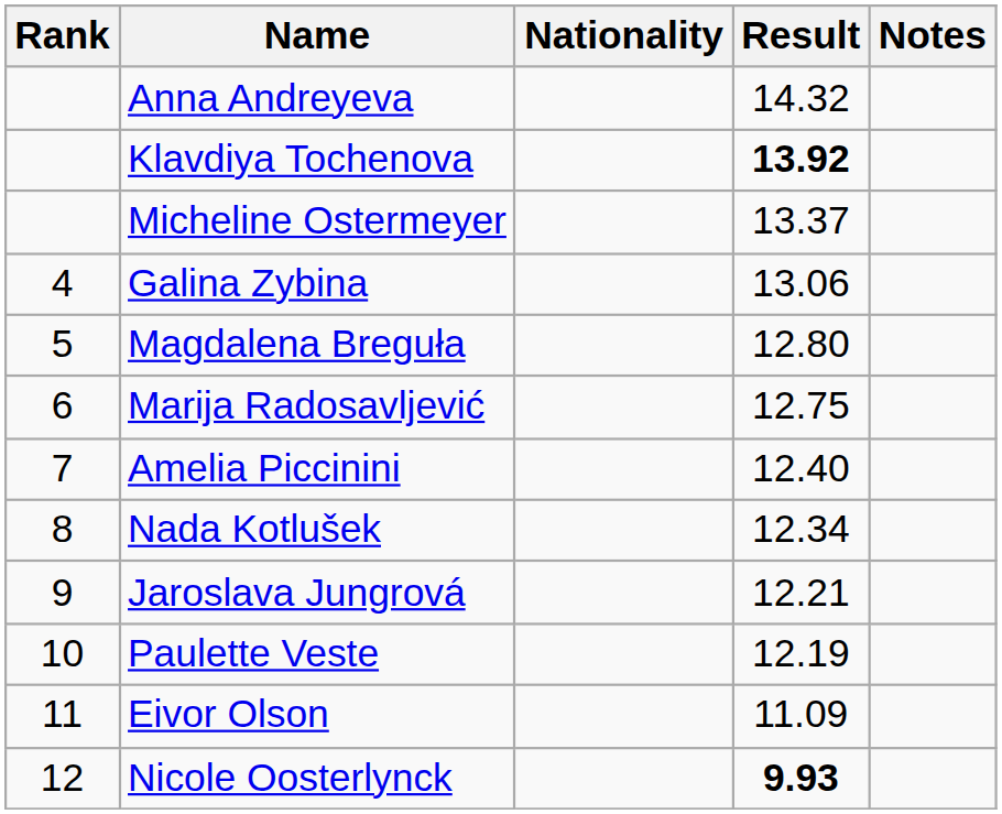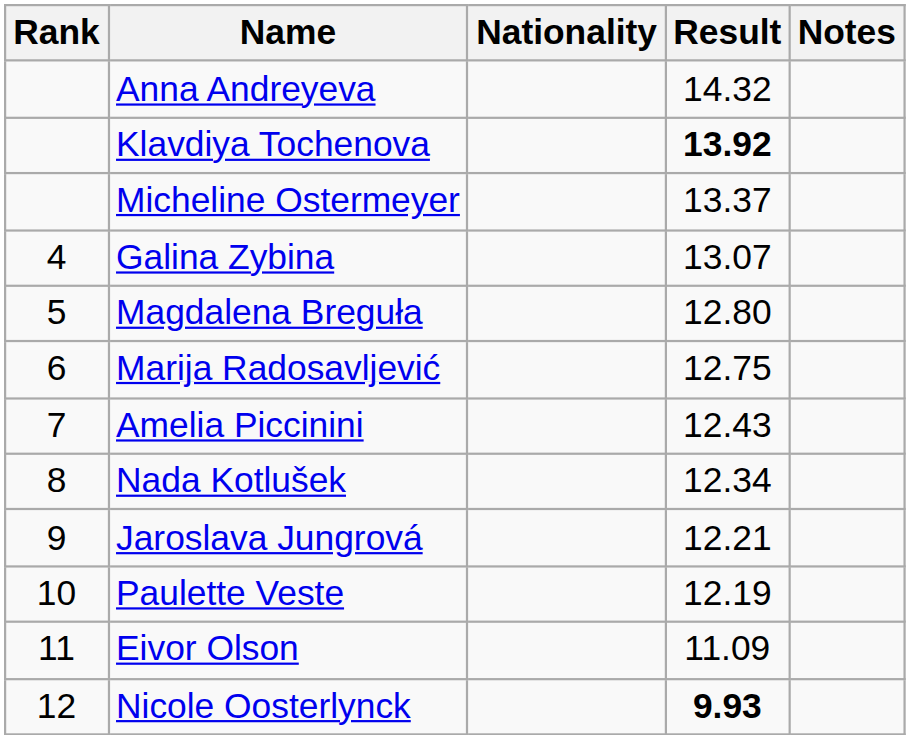Galina Zybina | Result: 13.06 -> 13.07
Amelia Piccinini | Result: 12.40 -> 12.43
